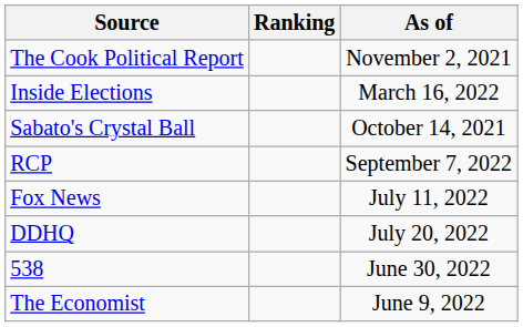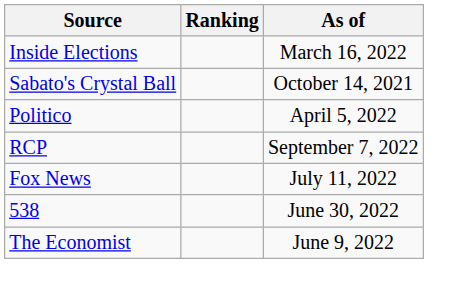- row: The Cook Political Report | November 2, 2021
+ row: Politico | April 5, 2022
- row: DDHQ | July 20, 2022
